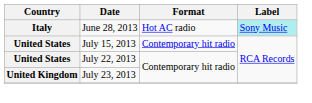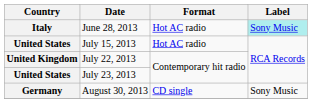July 15, 2013 | Format: Contemporary hit radio -> Hot AC radio
July 22, 2013 | Country: United States -> United Kingdom
July 23, 2013 | Country: United Kingdom -> United States
+ row: Germany | August 30, 2013 | CD single | Sony Music
